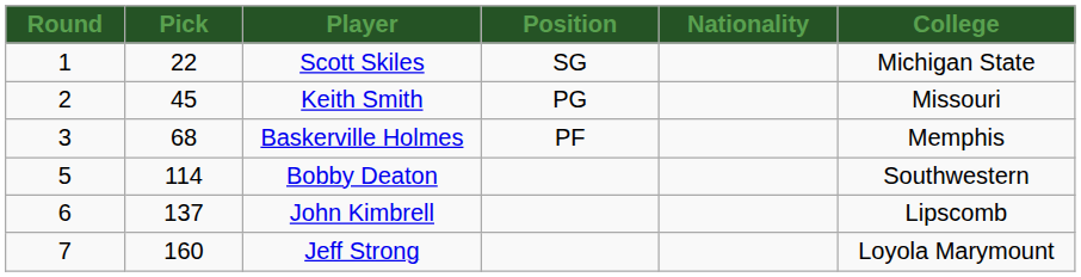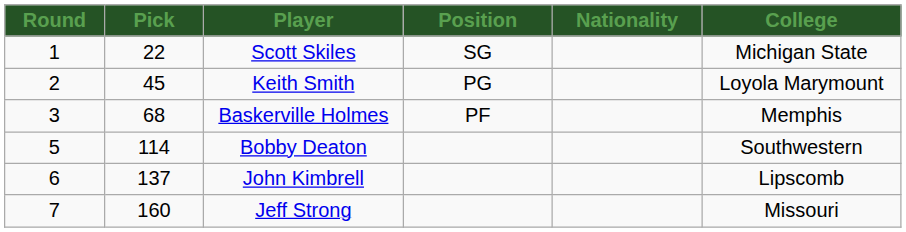Keith Smith | College: Missouri -> Loyola Marymount
Jeff Strong | College: Loyola Marymount -> Missouri
